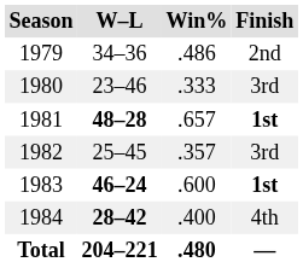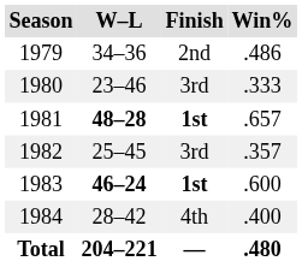columns swapped: Finish <-> Win%
1984 | W–L: bold -> normal
